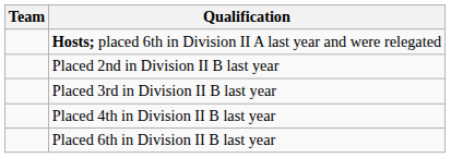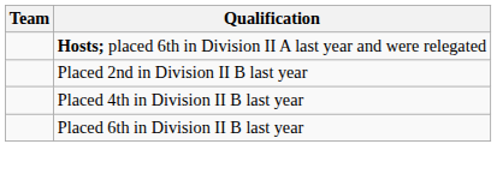- row: Placed 3rd in Division II B last year
